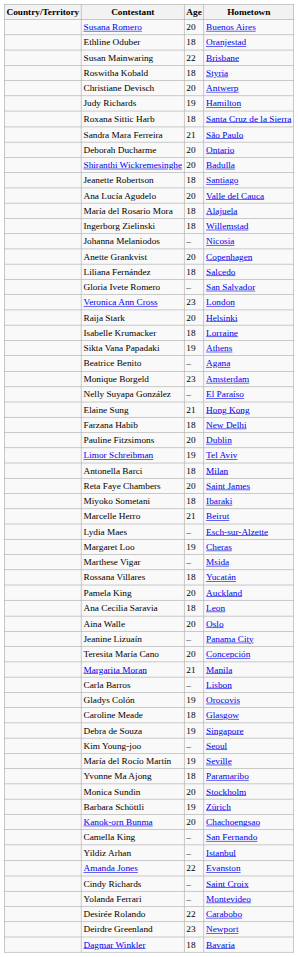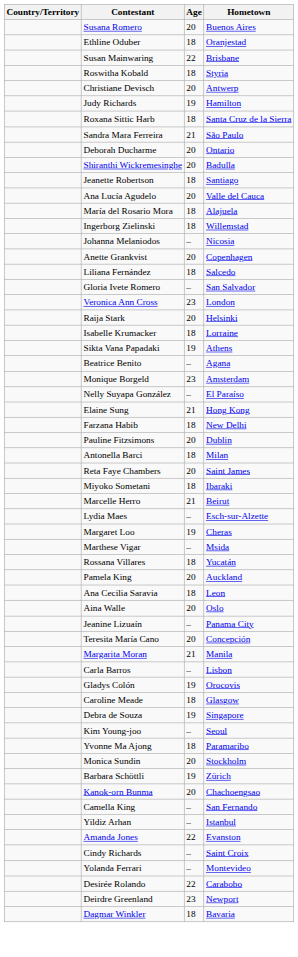- row: Limor Schreibman | 19 | Tel Aviv
- row: María del Rocío Martín | 19 | Seville
